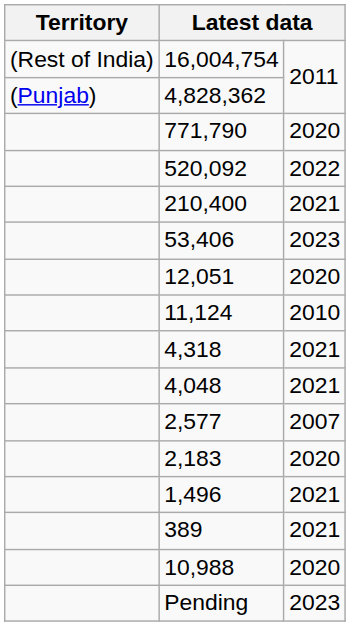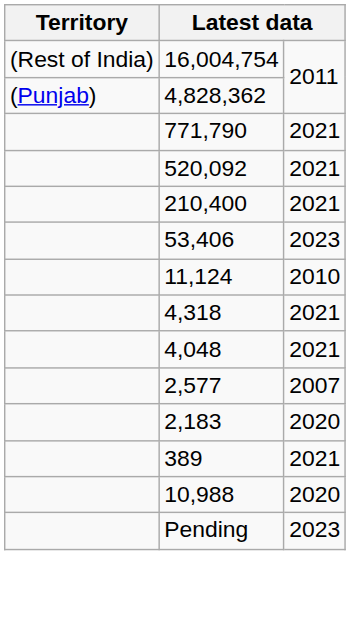771,790 | column 3: 2020 -> 2021
520,092 | column 3: 2022 -> 2021
- row: 12,051 | 2020
- row: 1,496 | 2021
